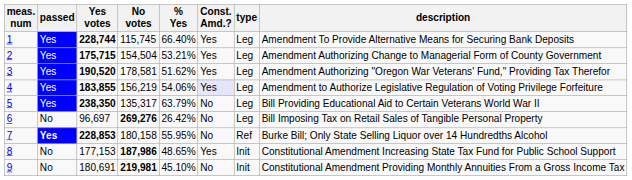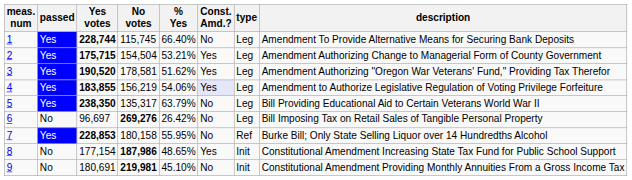1 | Const. Amd.?: Yes -> No
7 | passed: bold -> normal
8 | Yes votes: 177,153 -> 177,154
